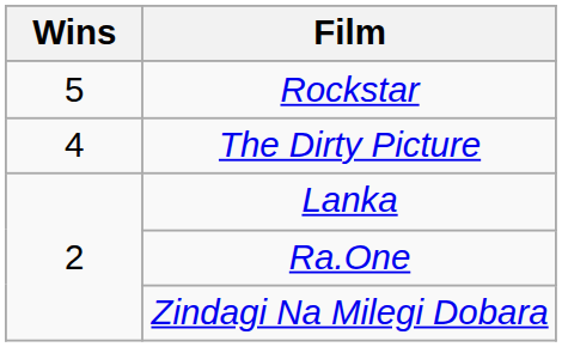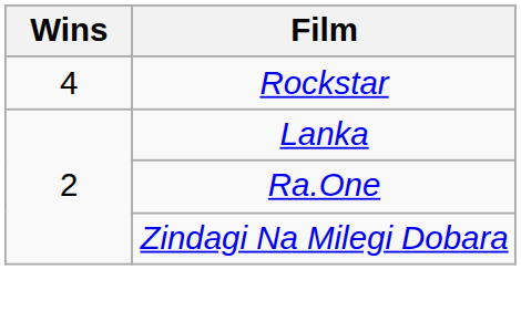Rockstar | Wins: 5 -> 4
- row: 4 | The Dirty Picture
